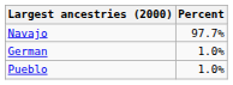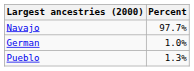Pueblo | Percent: 1.0% -> 1.3%
